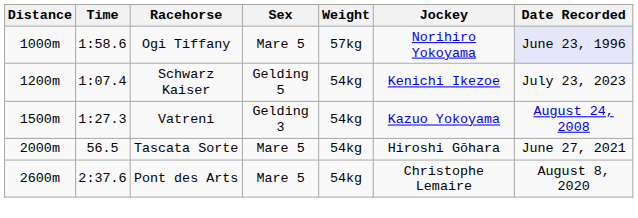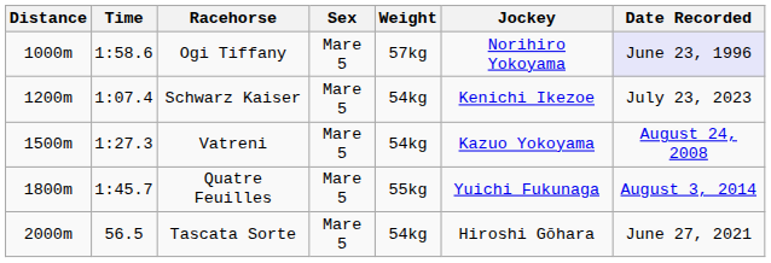Schwarz Kaiser | Sex: Gelding 5 -> Mare 5
Vatreni | Sex: Gelding 3 -> Mare 5
+ row: 1800m | 1:45.7 | Quatre Feuilles | Mare 5 | 55kg | Yuichi Fukunaga | August 3, 2014
- row: 2600m | 2:37.6 | Pont des Arts | Mare 5 | 54kg | Christophe Lemaire | August 8, 2020
